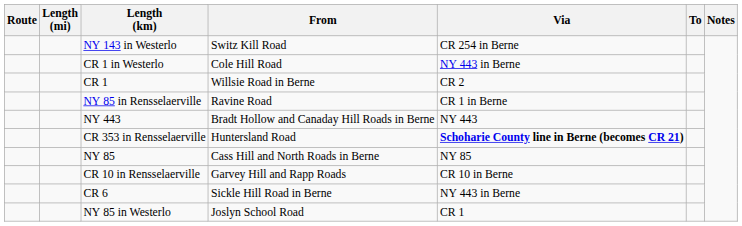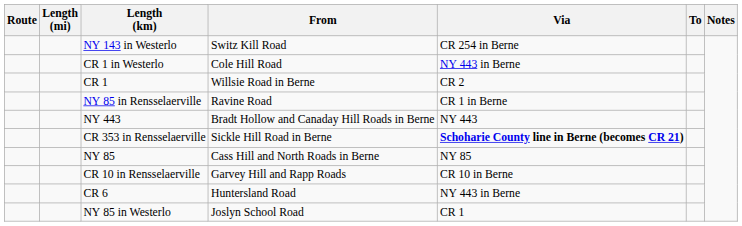CR 353 in Rensselaerville | From: Huntersland Road -> Sickle Hill Road in Berne
CR 6 | From: Sickle Hill Road in Berne -> Huntersland Road
